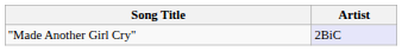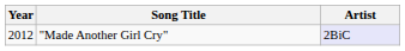+ column: Year | 2012
